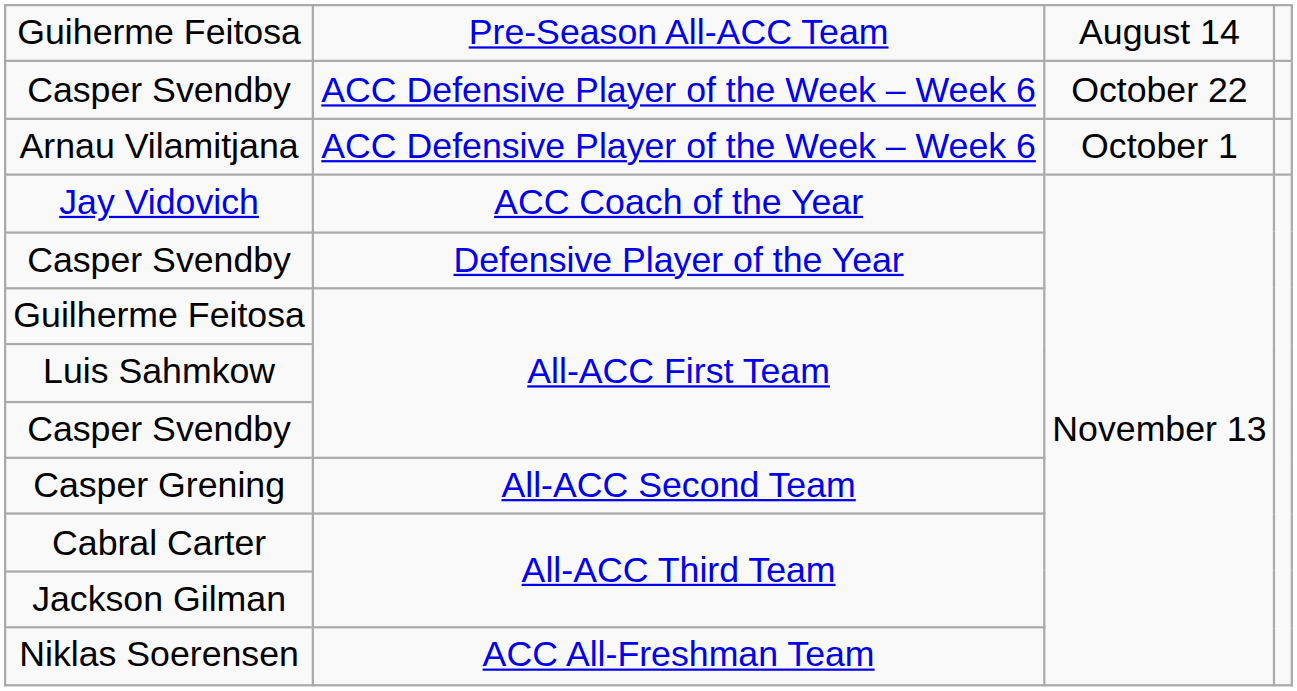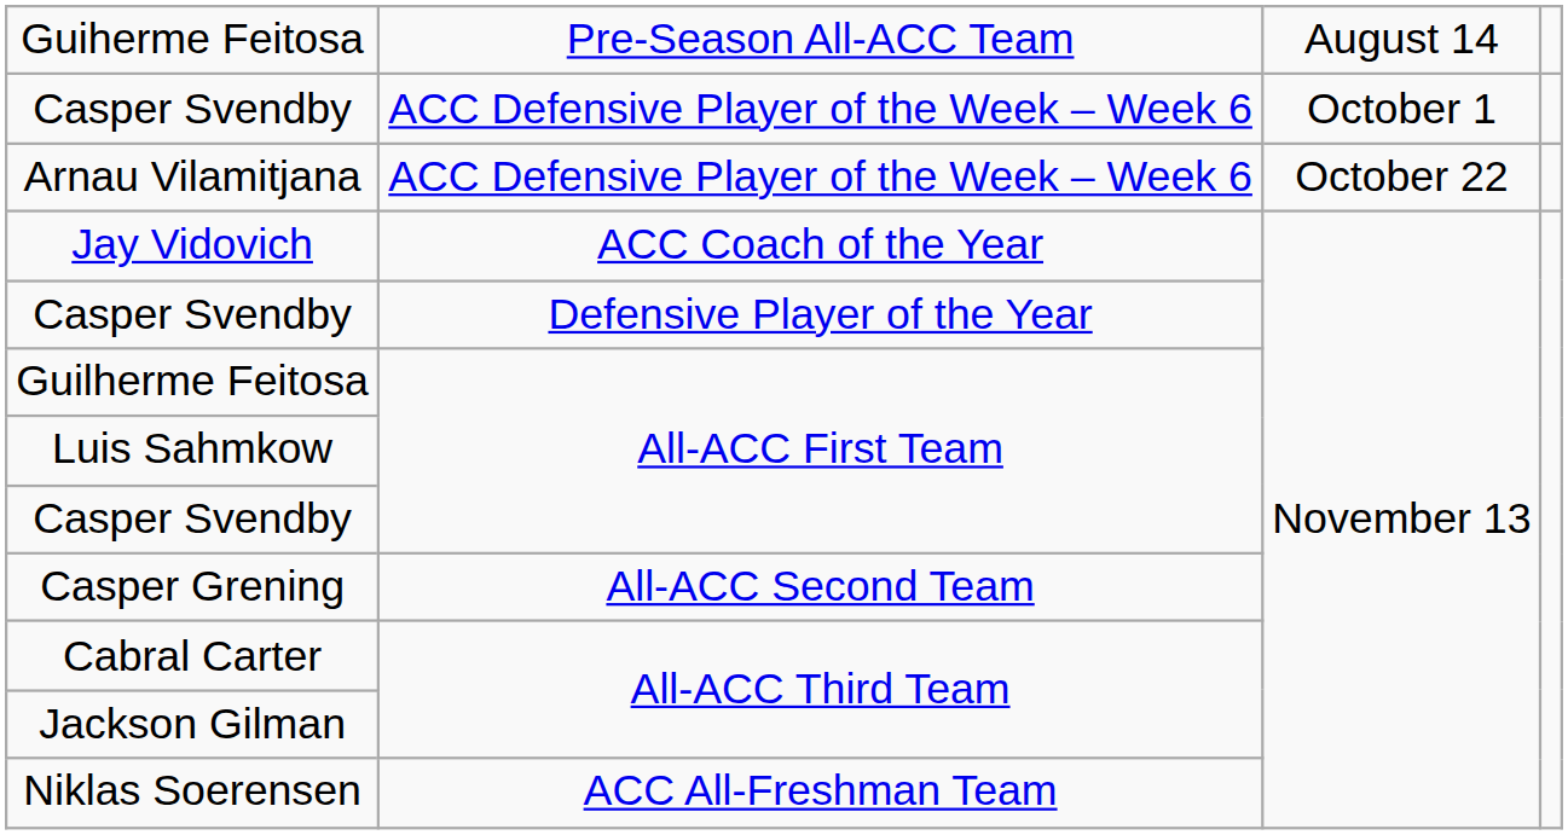Casper Svendby / ACC Defensive Player of the Week – Week 6 | column 3: October 22 -> October 1
Arnau Vilamitjana | column 3: October 1 -> October 22
